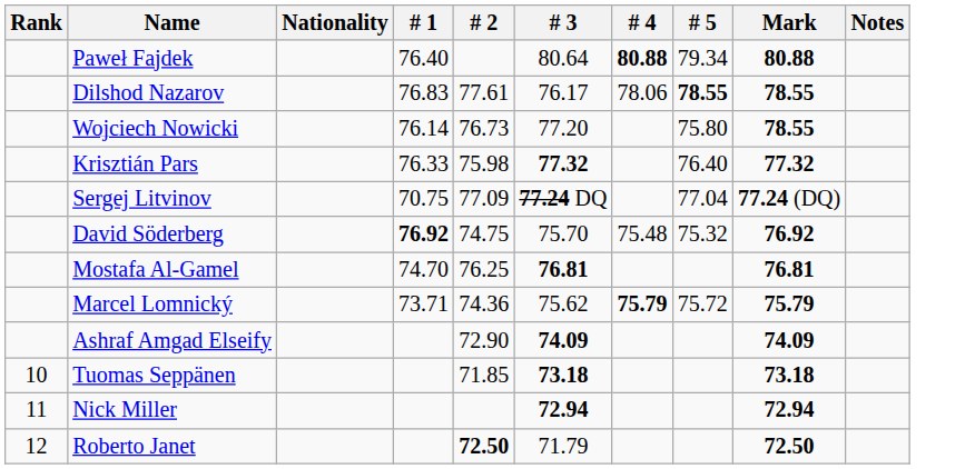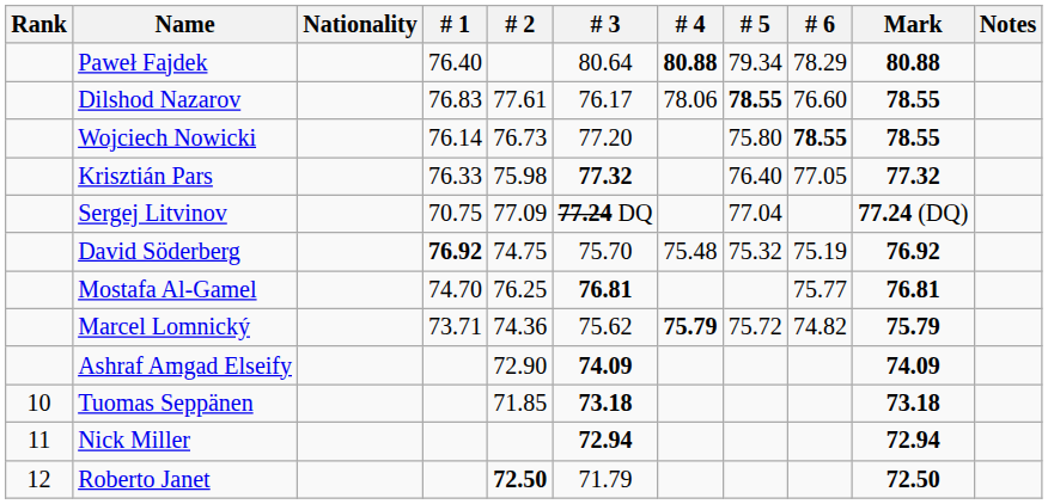+ column: # 6 | 78.29 | 76.60 | 78.55 | 77.05 | 75.19 | 75.77 | 74.82
